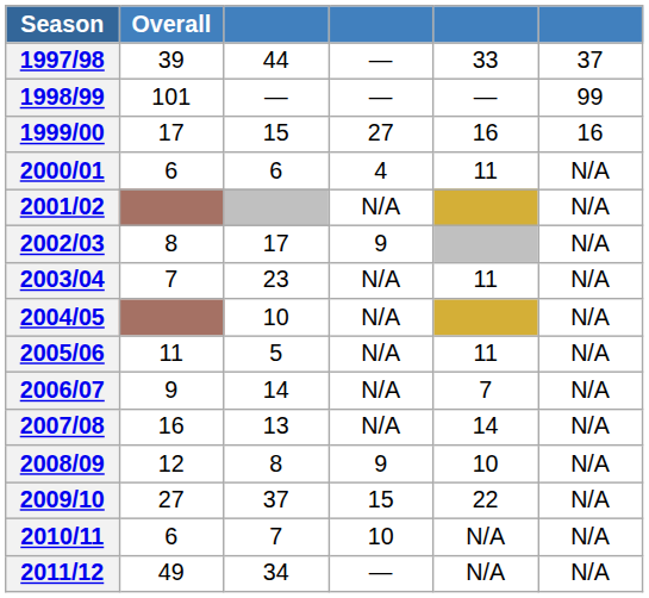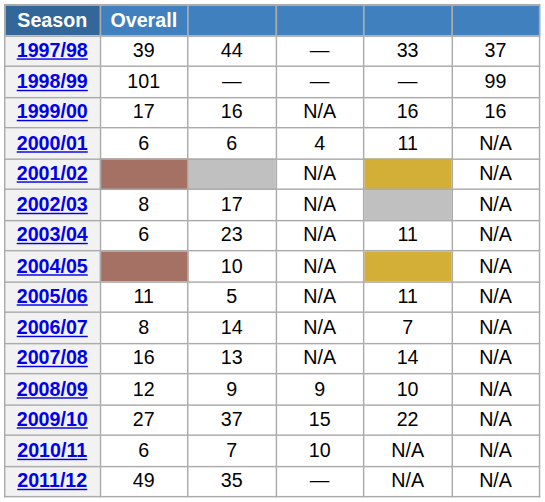1999/00 | column 3: 15 -> 16
1999/00 | column 4: 27 -> N/A
2002/03 | column 4: 9 -> N/A
2003/04 | Overall: 7 -> 6
2006/07 | Overall: 9 -> 8
2008/09 | column 3: 8 -> 9
2011/12 | column 3: 34 -> 35
